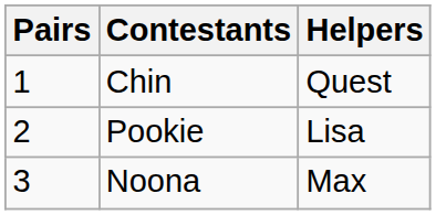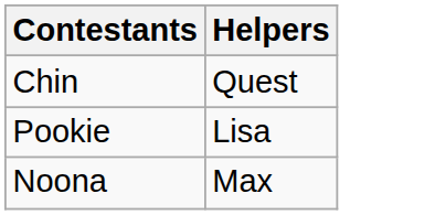- column: Pairs | 1 | 2 | 3
